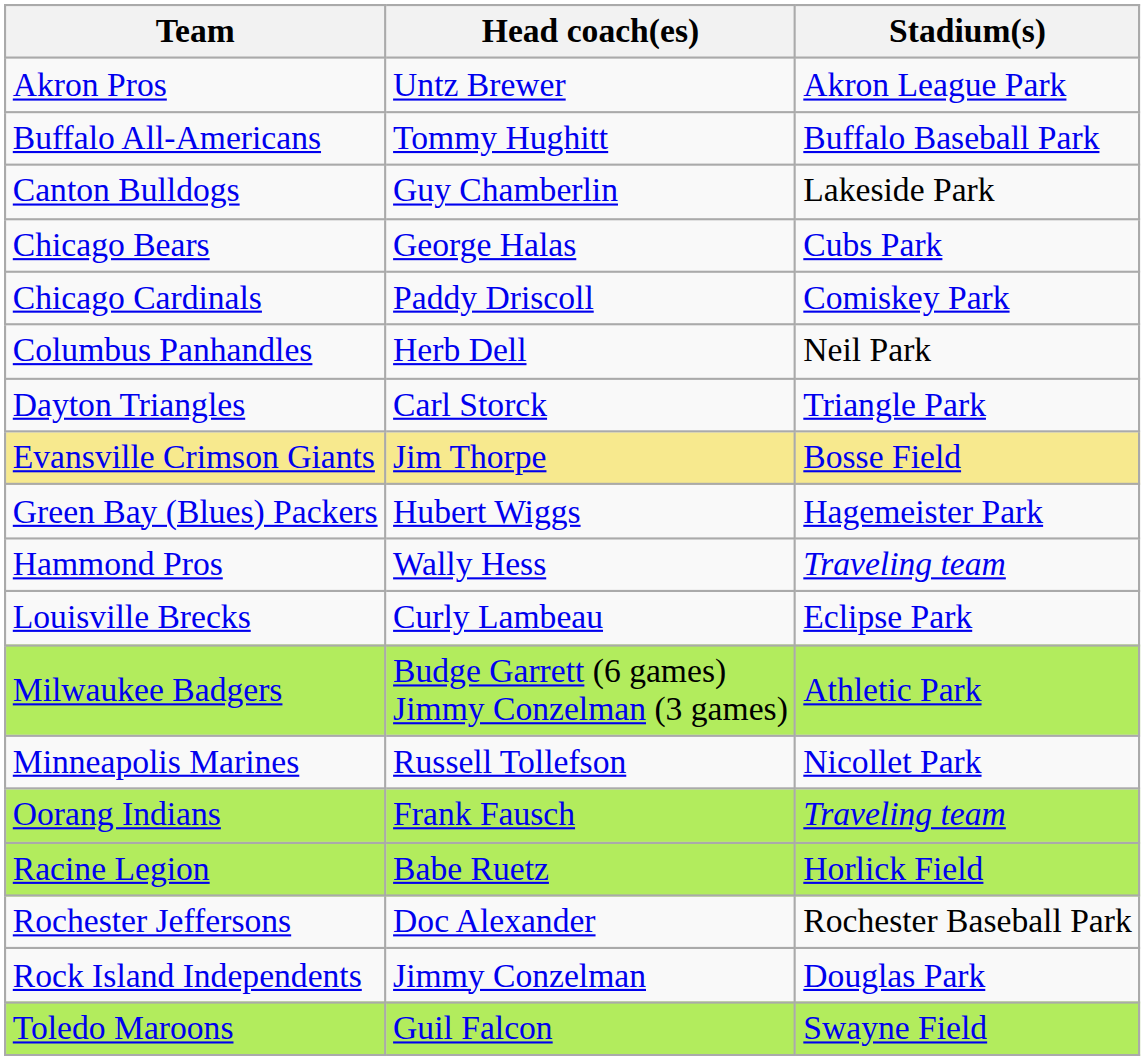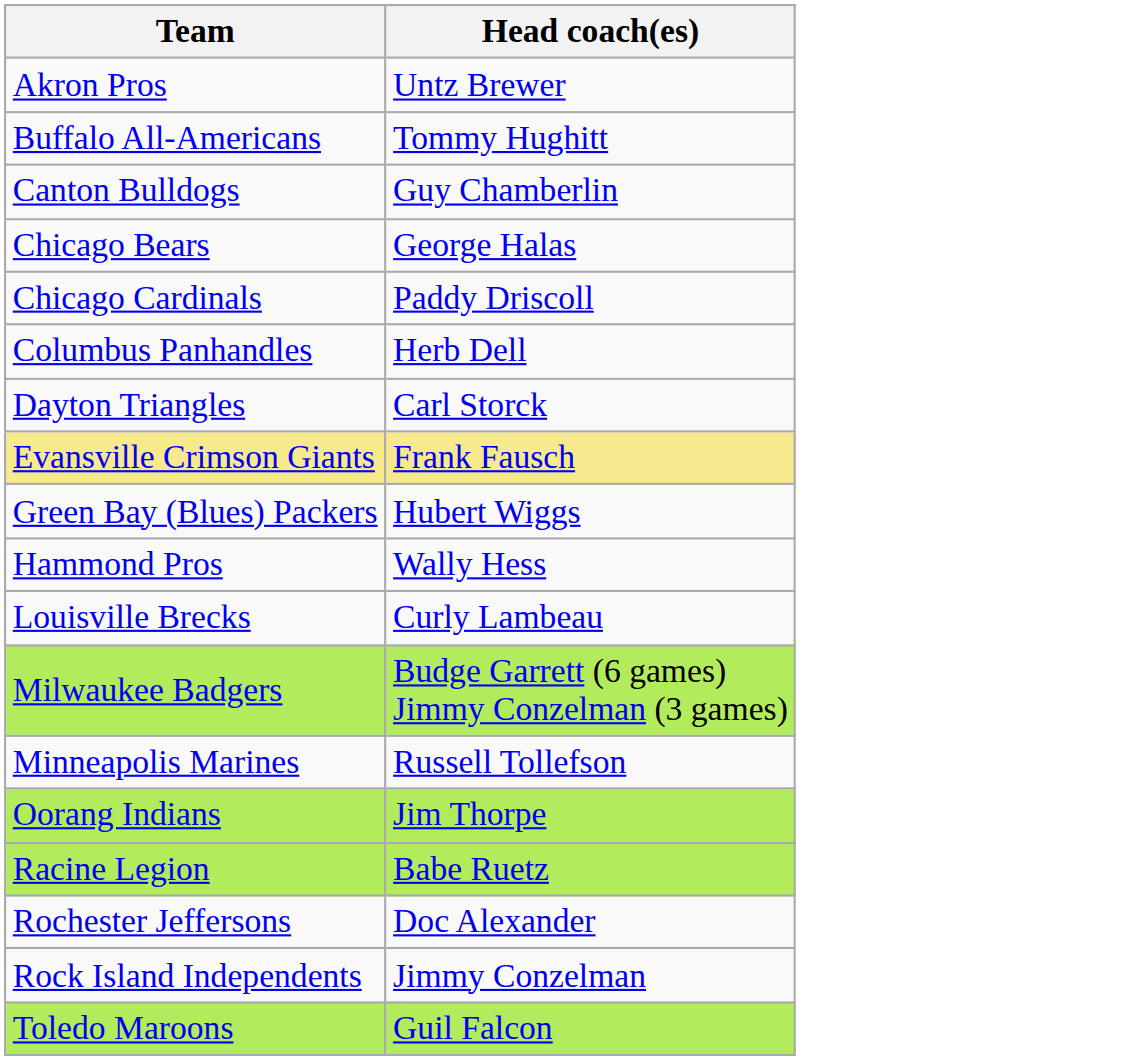- column: Stadium(s) | Akron League Park | Buffalo Baseball Park | Lakeside Park | Cubs Park | Comiskey Park | Neil Park | Triangle Park | Bosse Field | Hagemeister Park | Traveling team | Eclipse Park | Athletic Park | Nicollet Park | Traveling team | Horlick Field | Rochester Baseball Park | Douglas Park | Swayne Field
Evansville Crimson Giants | Head coach(es): Jim Thorpe -> Frank Fausch
Oorang Indians | Head coach(es): Frank Fausch -> Jim Thorpe
